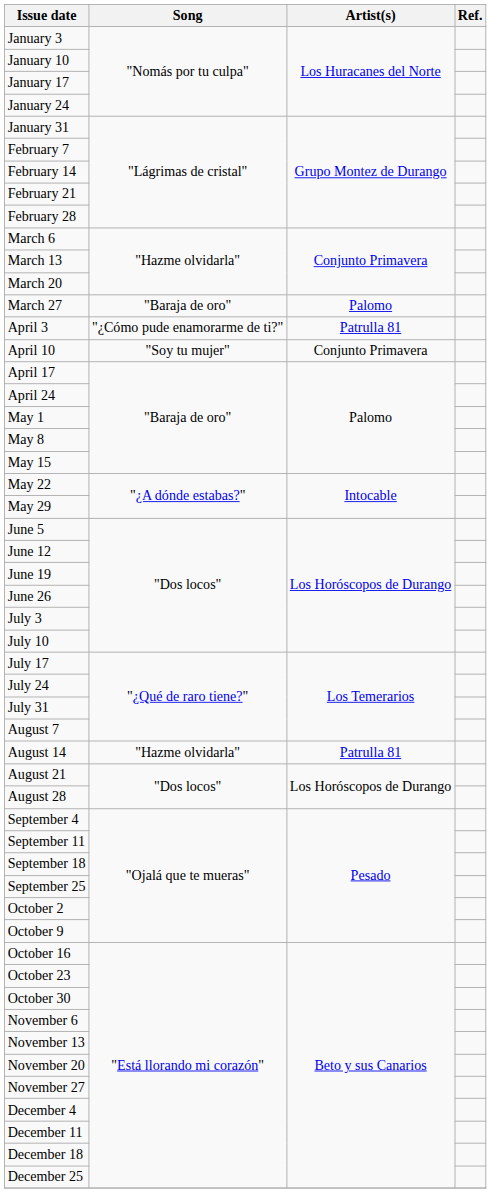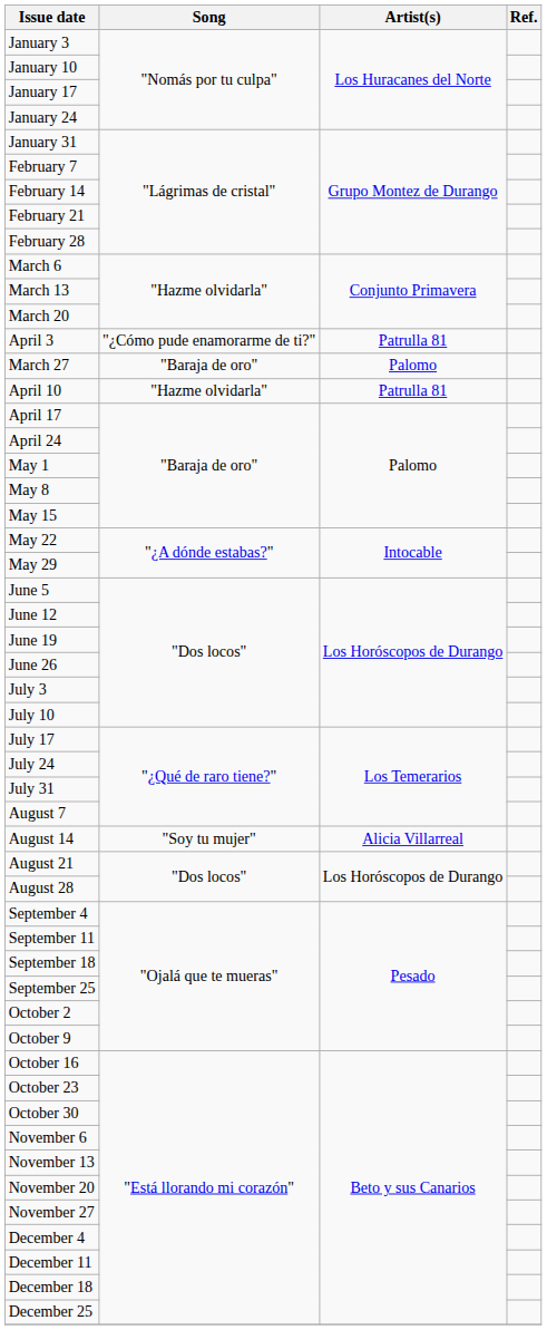rows swapped: March 27 <-> April 3
April 10 | Song: "Soy tu mujer" -> "Hazme olvidarla"
April 10 | Artist(s): Conjunto Primavera -> Patrulla 81
August 14 | Song: "Hazme olvidarla" -> "Soy tu mujer"
August 14 | Artist(s): Patrulla 81 -> Alicia Villarreal
